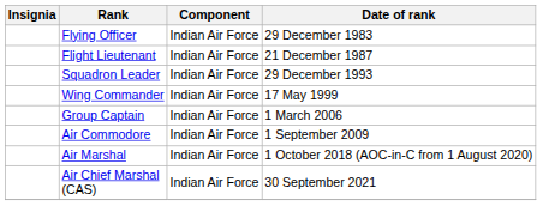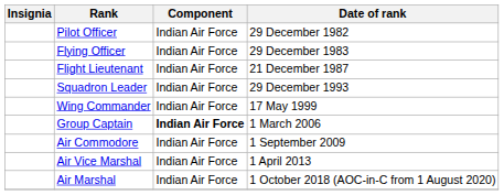+ row: Pilot Officer | Indian Air Force | 29 December 1982
Group Captain | Component: normal -> bold
+ row: Air Vice Marshal | Indian Air Force | 1 April 2013
- row: Air Chief Marshal (CAS) | Indian Air Force | 30 September 2021
